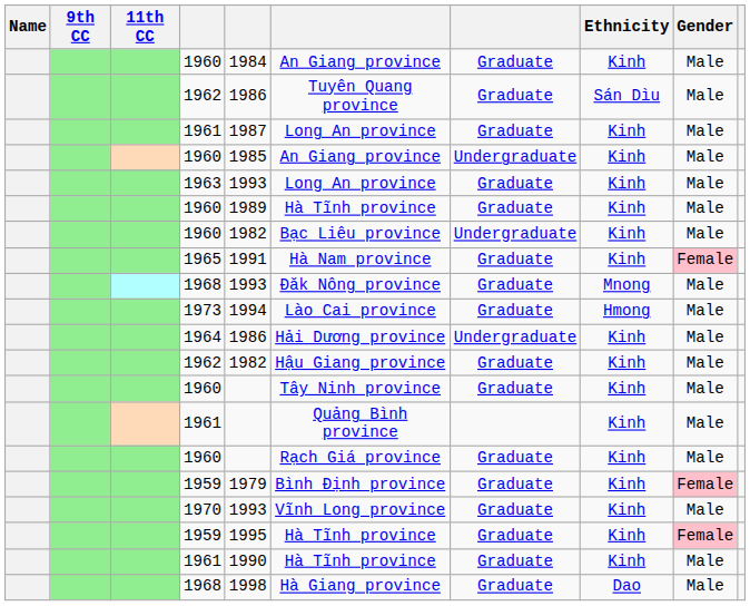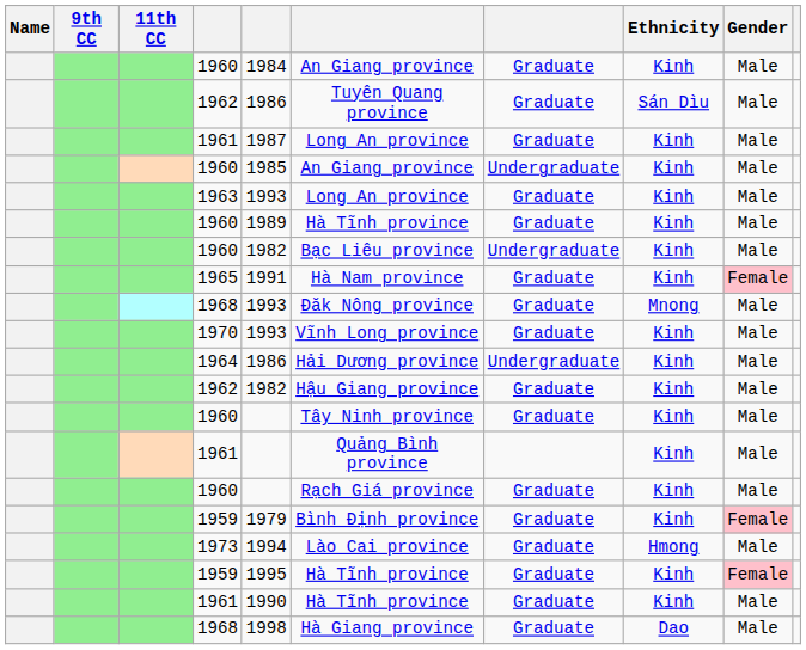rows swapped: 1973 <-> 1970
